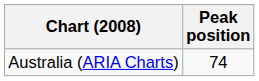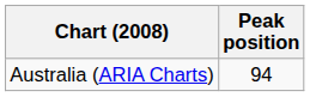Australia (ARIA Charts) | Peak position: 74 -> 94
